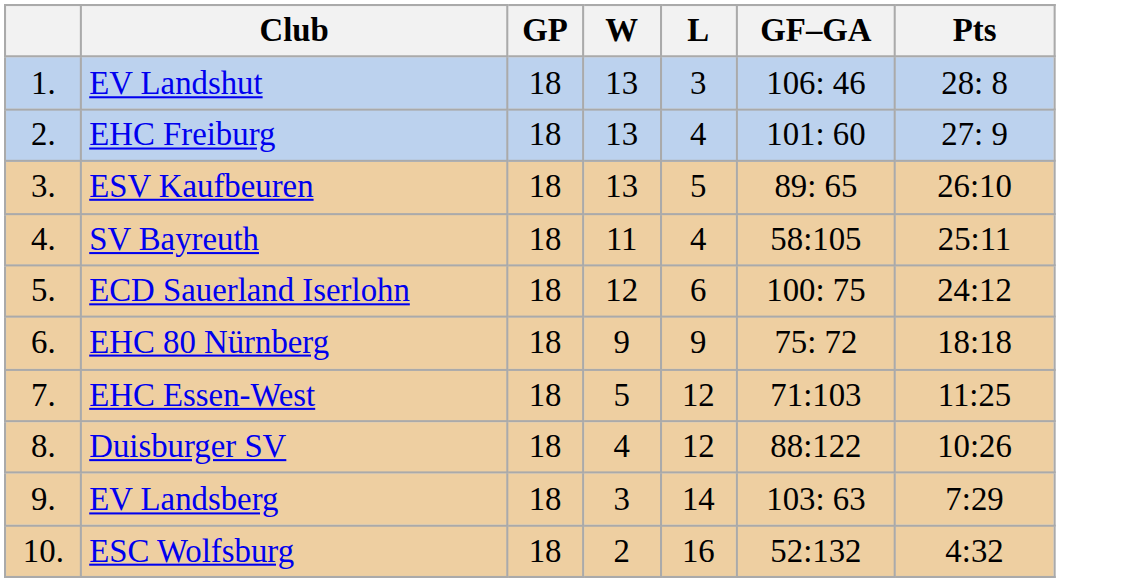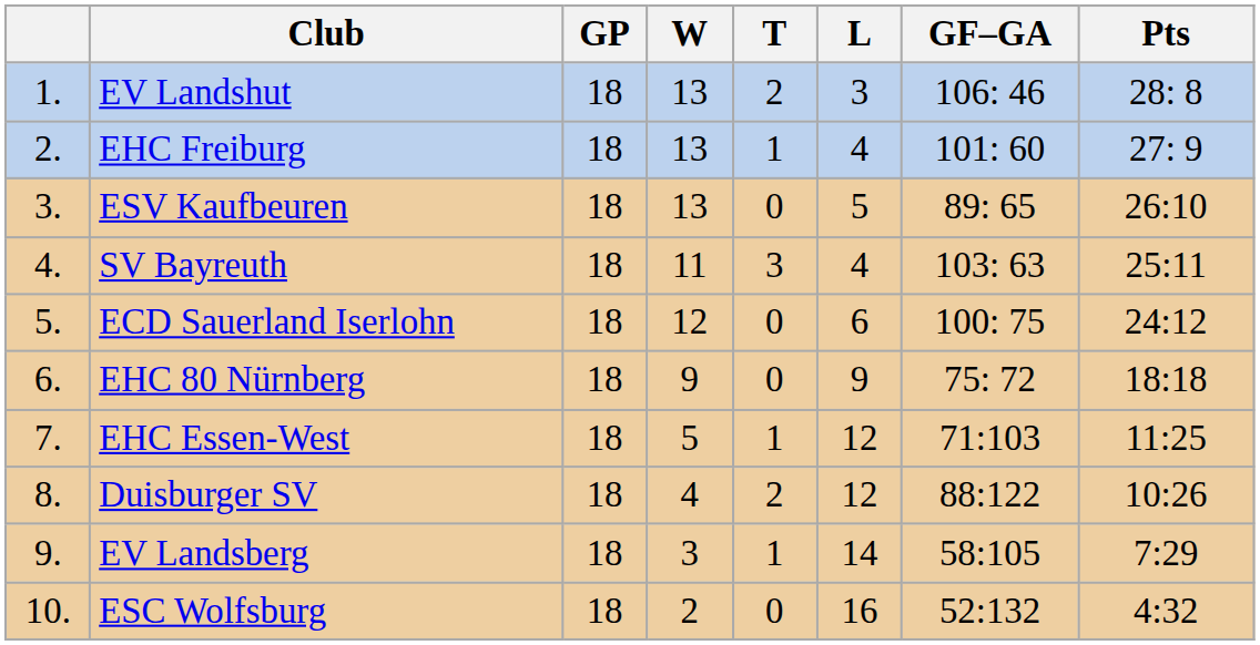+ column: T | 2 | 1 | 0 | 3 | 0 | 0 | 1 | 2 | 1 | 0
SV Bayreuth | GF–GA: 58:105 -> 103: 63
EV Landsberg | GF–GA: 103: 63 -> 58:105
